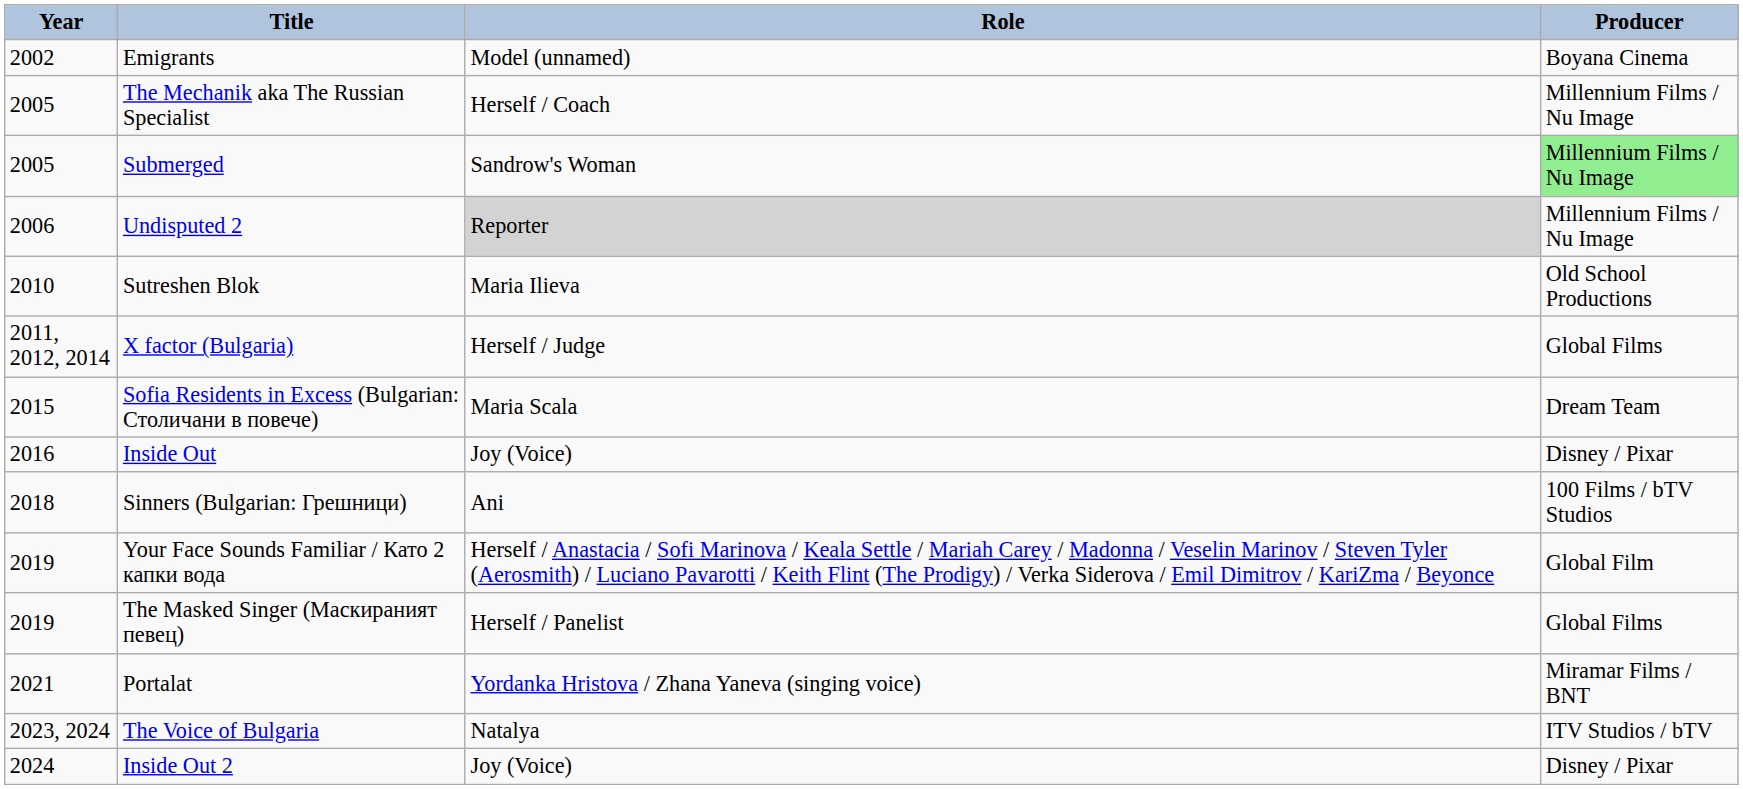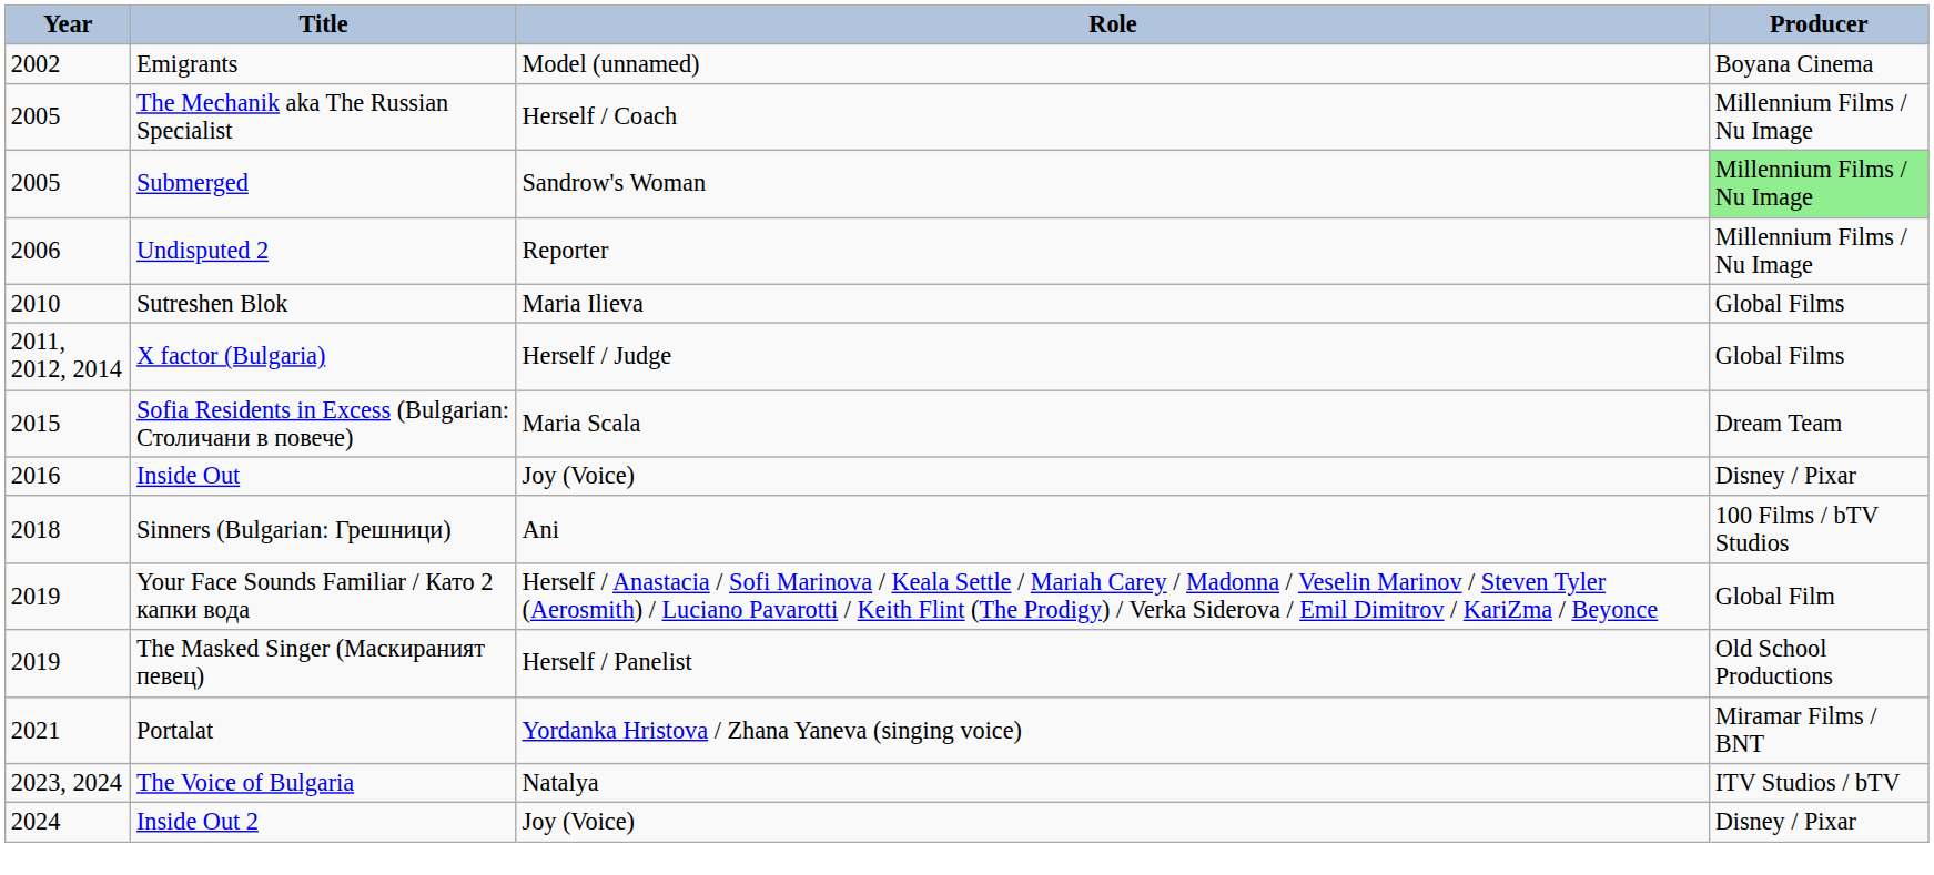Undisputed 2 | Role: lightgrey background -> no background
Sutreshen Blok | Producer: Old School Productions -> Global Films
The Masked Singer (Маскираният певец) | Producer: Global Films -> Old School Productions
